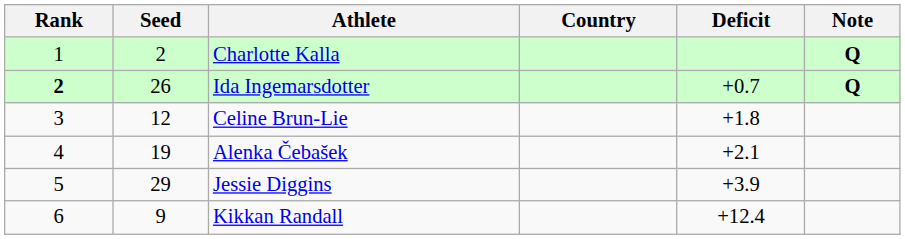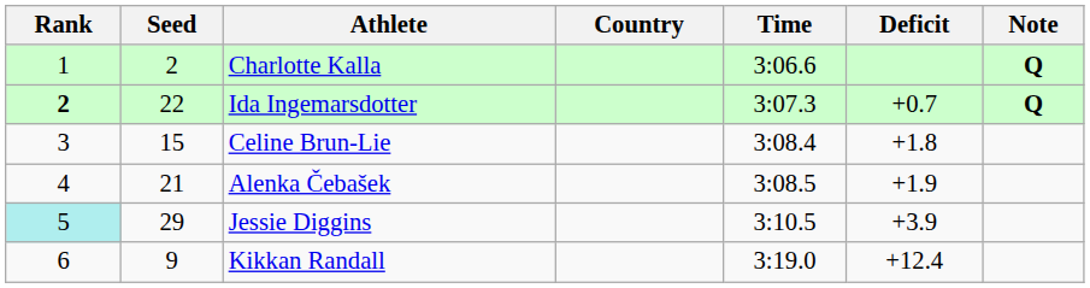+ column: Time | 3:06.6 | 3:07.3 | 3:08.4 | 3:08.5 | 3:10.5 | 3:19.0
Ida Ingemarsdotter | Seed: 26 -> 22
Celine Brun-Lie | Seed: 12 -> 15
Alenka Čebašek | Seed: 19 -> 21
Alenka Čebašek | Deficit: +2.1 -> +1.9
Jessie Diggins | Rank: no background -> paleturquoise background
